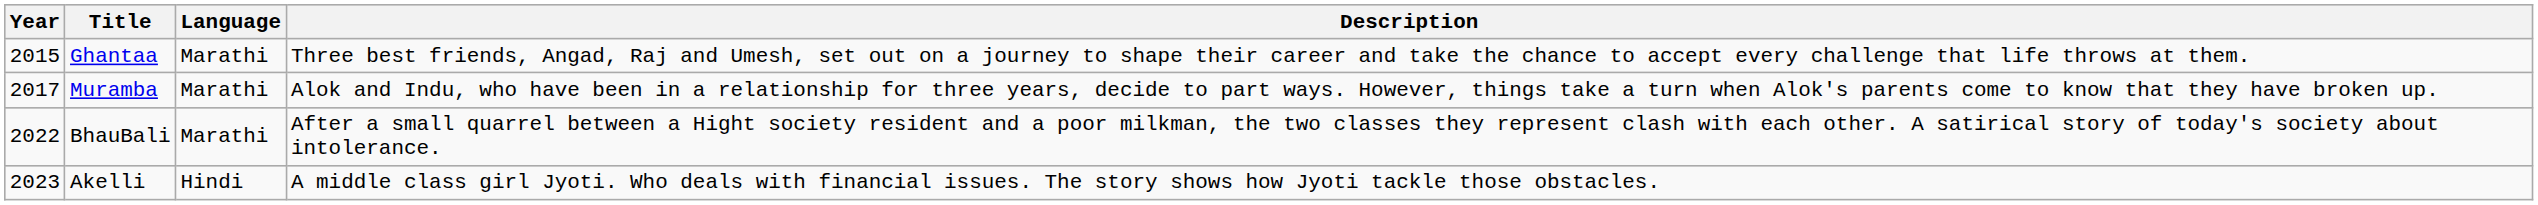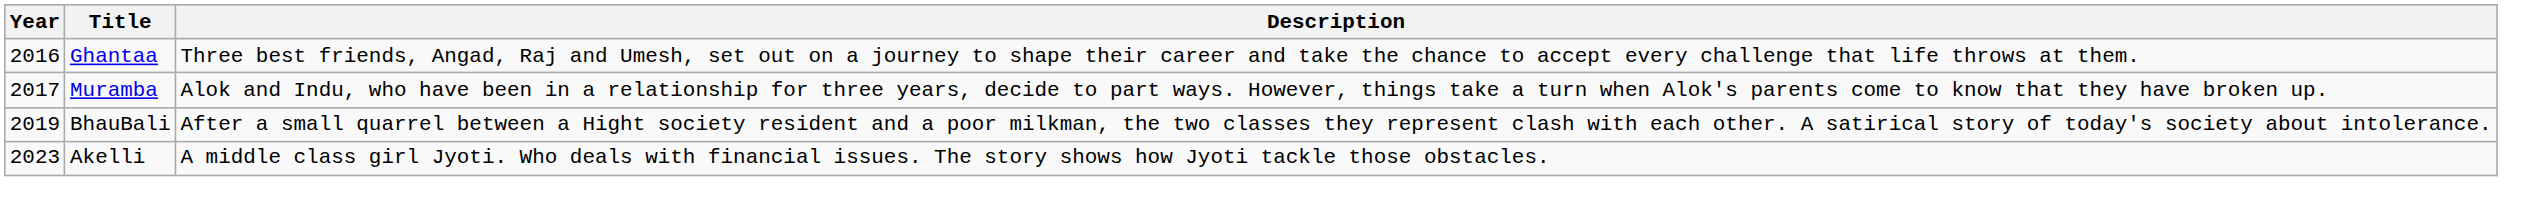- column: Language | Marathi | Marathi | Marathi | Hindi
Ghantaa | Year: 2015 -> 2016
BhauBali | Year: 2022 -> 2019
